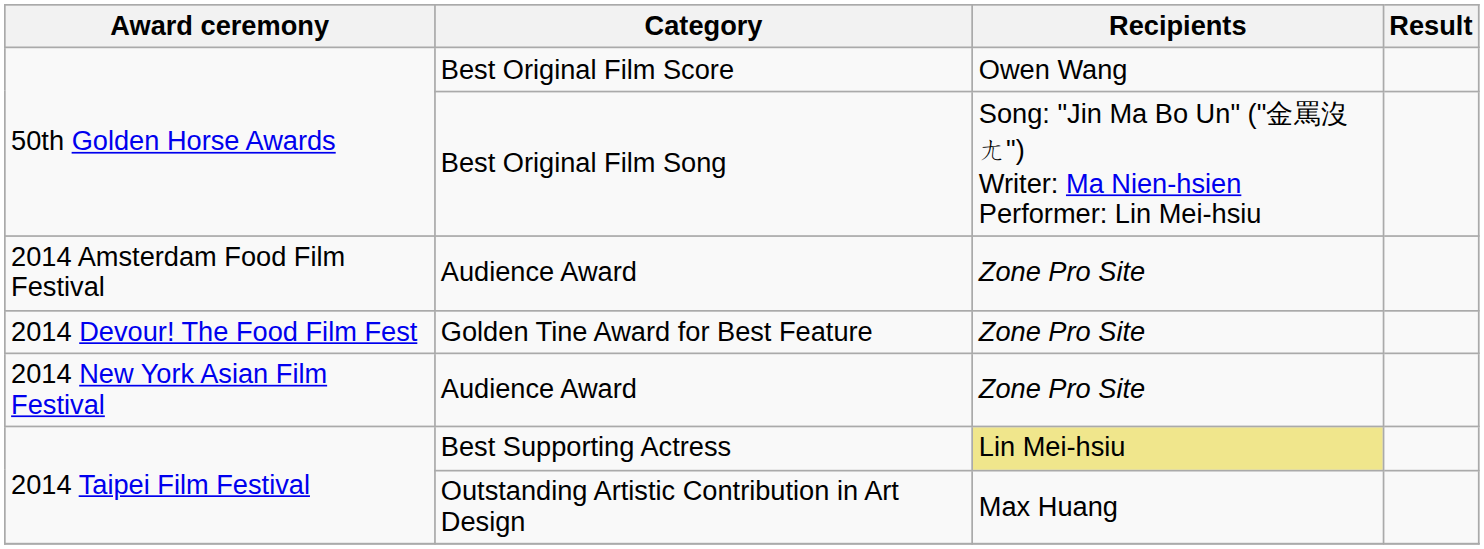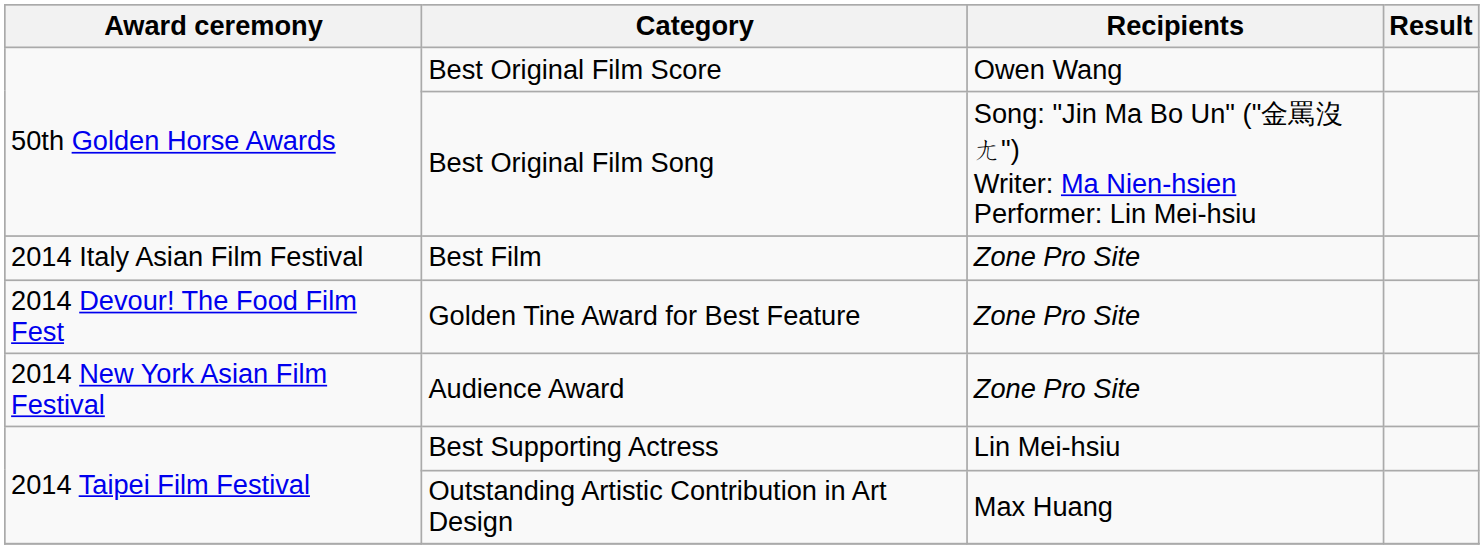+ row: 2014 Italy Asian Film Festival | Best Film | Zone Pro Site
- row: 2014 Amsterdam Food Film Festival | Audience Award | Zone Pro Site
Best Supporting Actress | Recipients: khaki background -> no background
